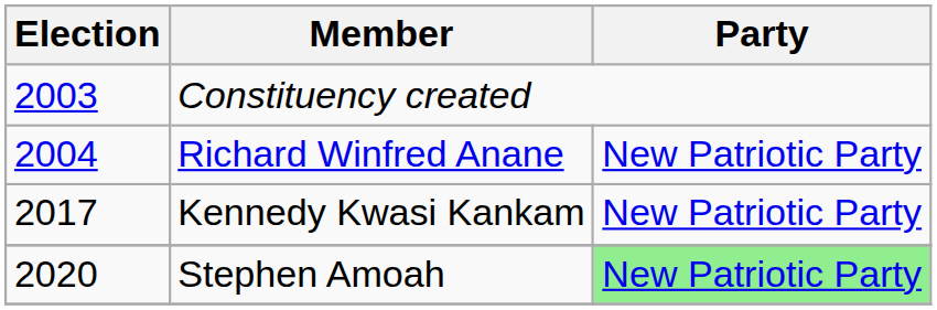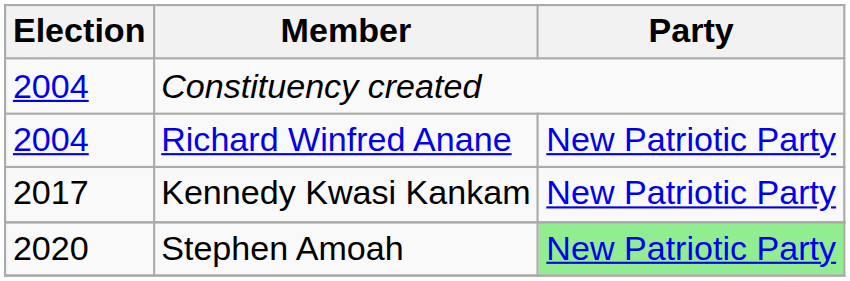Constituency created | Election: 2003 -> 2004
